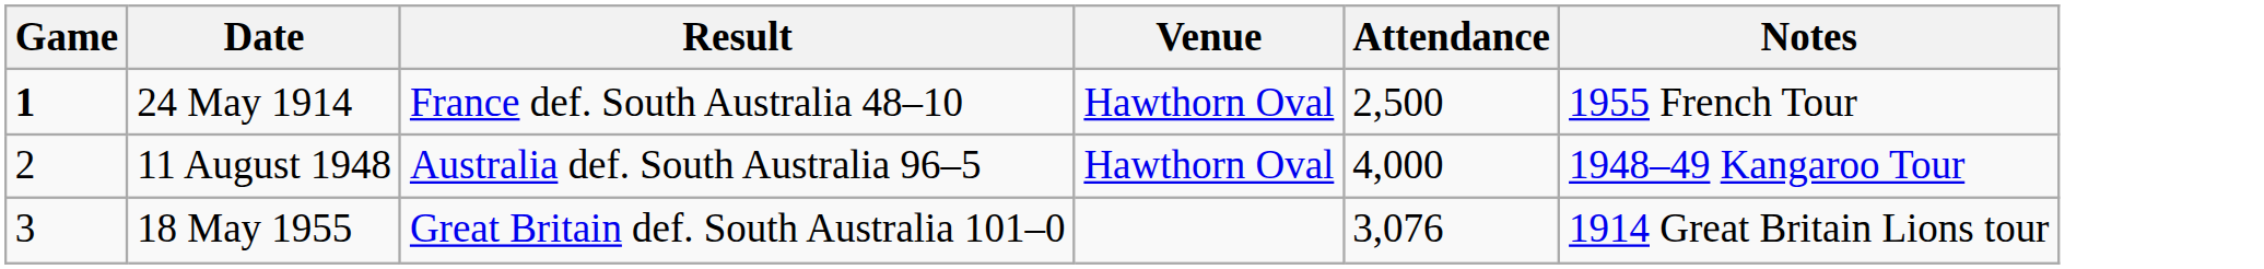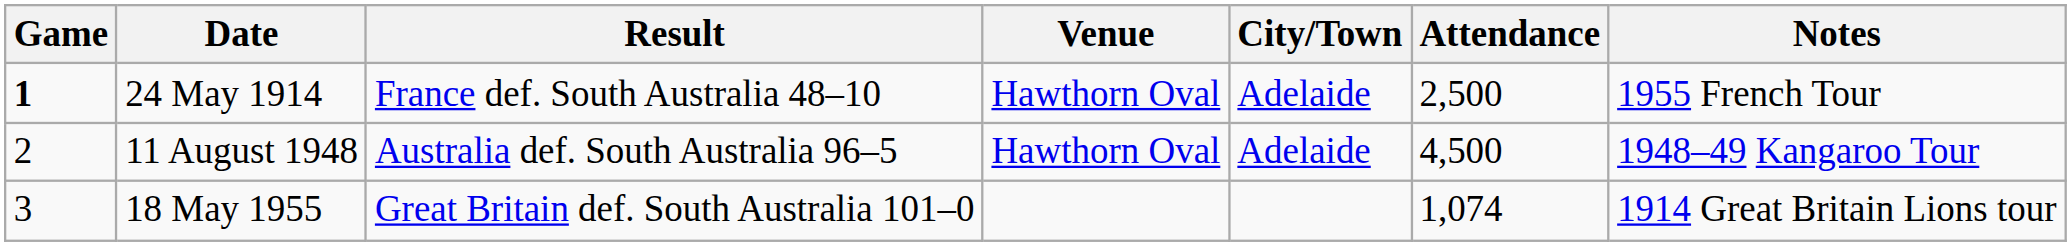+ column: City/Town | Adelaide | Adelaide
11 August 1948 | Attendance: 4,000 -> 4,500
18 May 1955 | Attendance: 3,076 -> 1,074
